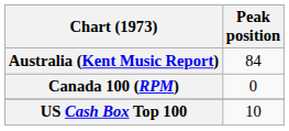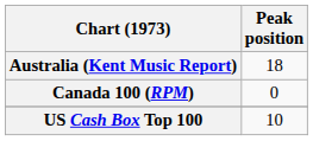Australia (Kent Music Report) | Peak position: 84 -> 18
